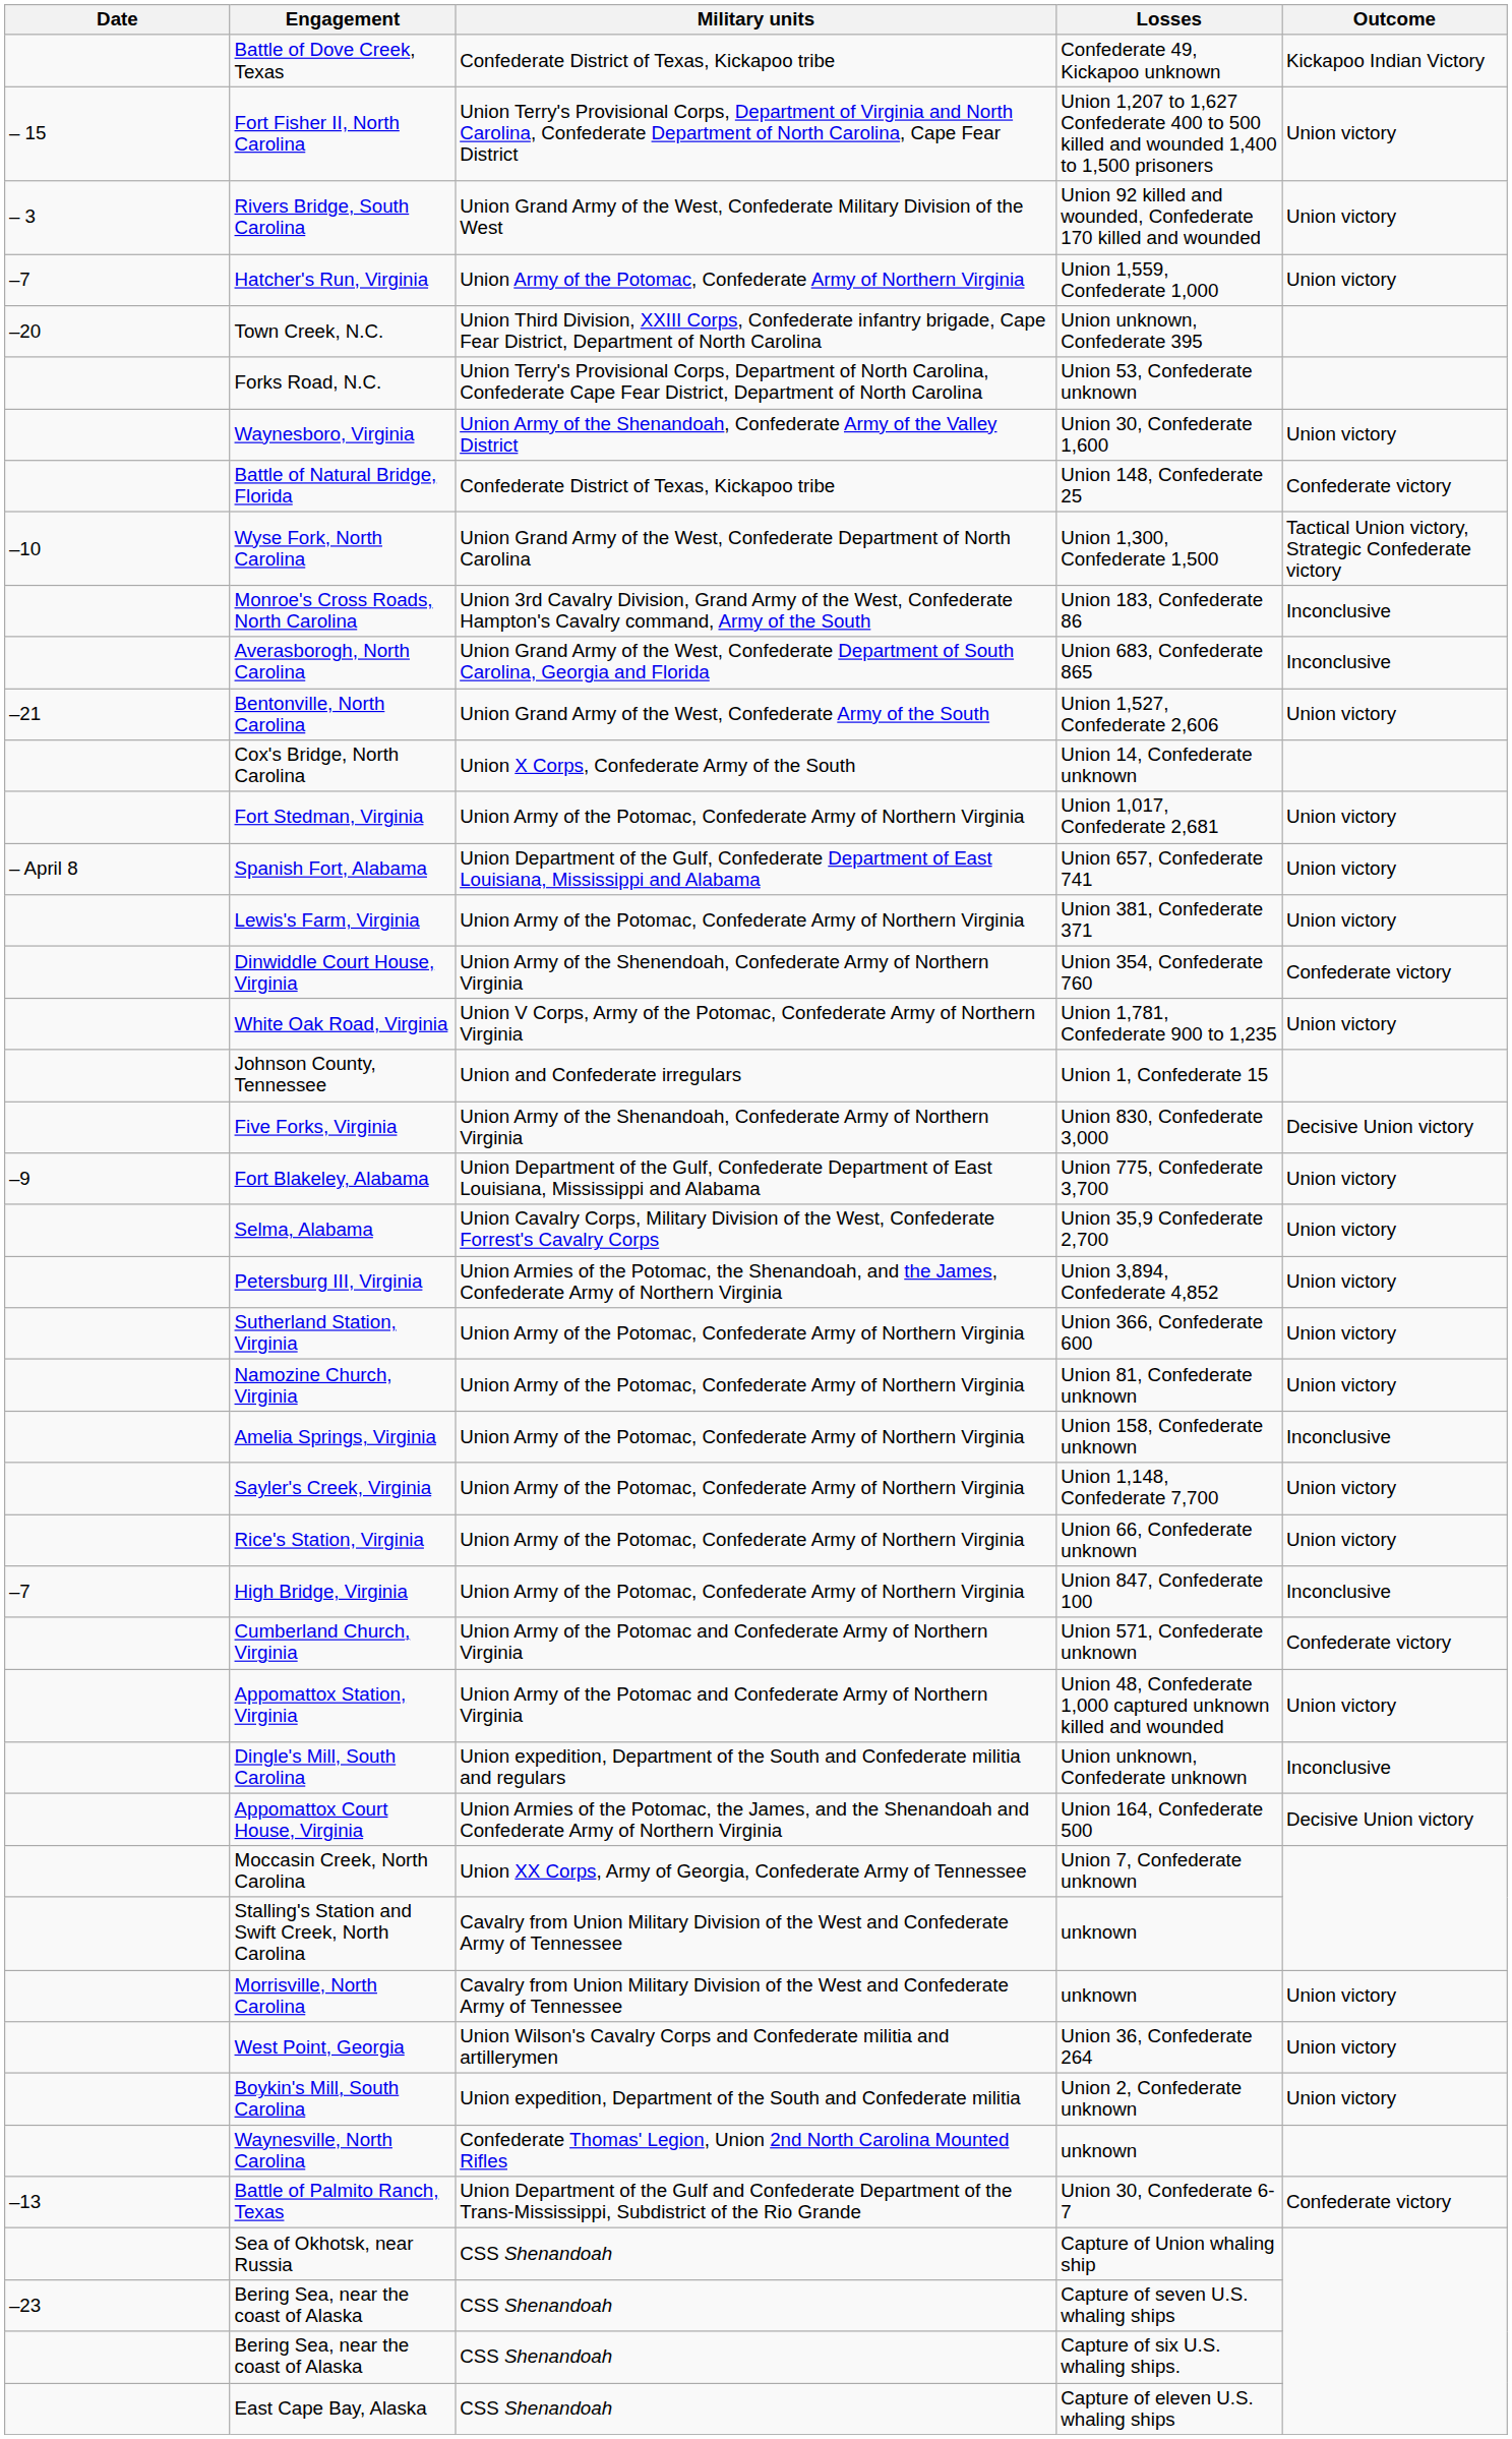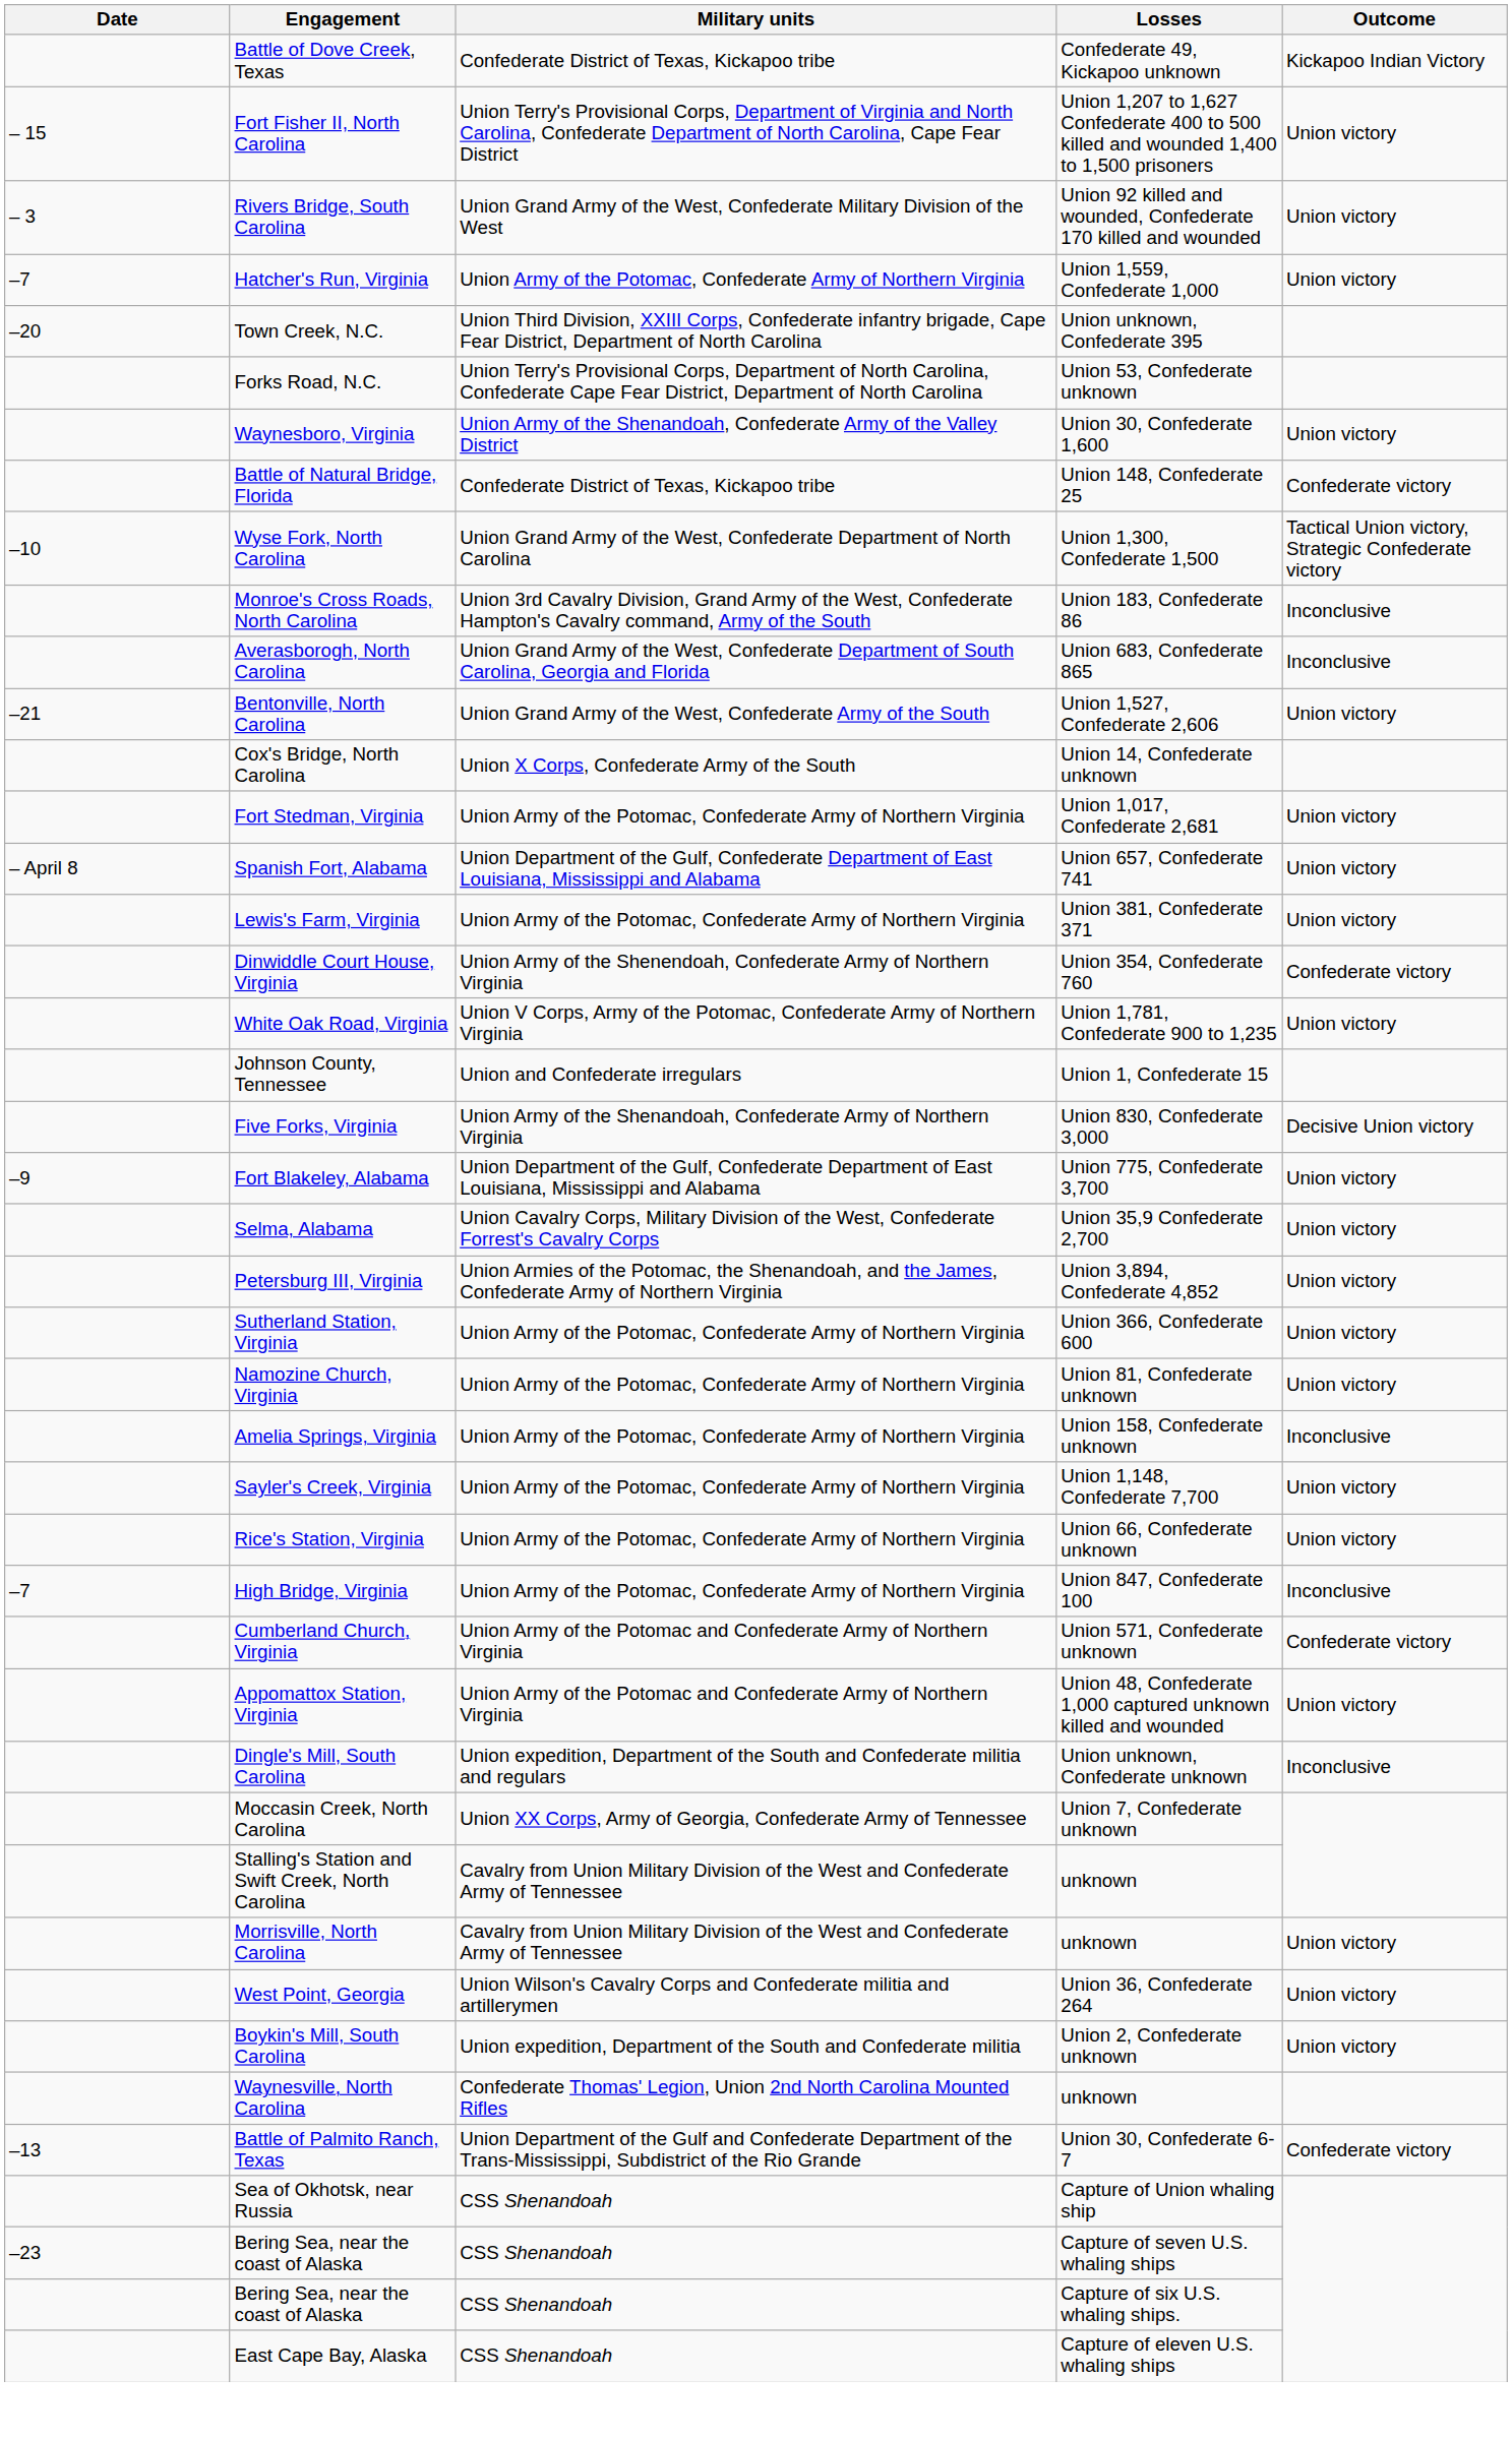- row: Appomattox Court House, Virginia | Union Armies of the Potomac, the James, and the Shenandoah and Confederate Army of Northern Virginia | Union 164, Confederate 500 | Decisive Union victory
